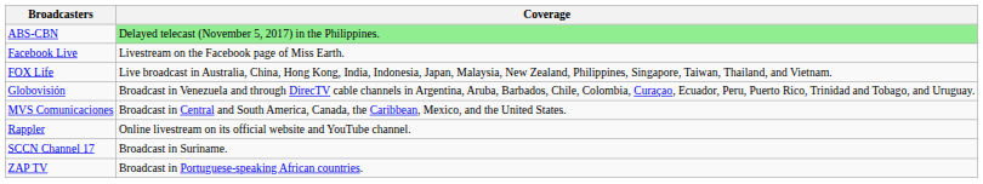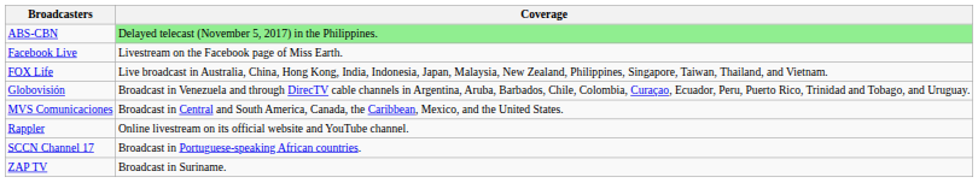SCCN Channel 17 | Coverage: Broadcast in Suriname. -> Broadcast in Portuguese-speaking African countries.
ZAP TV | Coverage: Broadcast in Portuguese-speaking African countries. -> Broadcast in Suriname.
